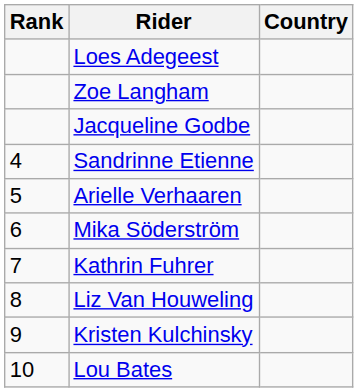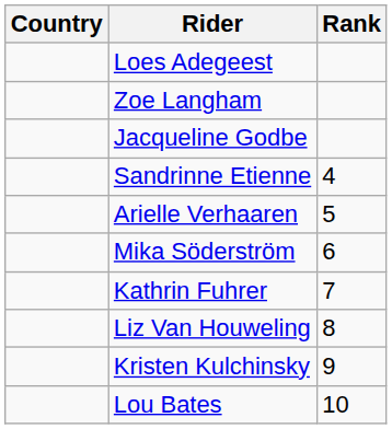columns swapped: Rank <-> Country
